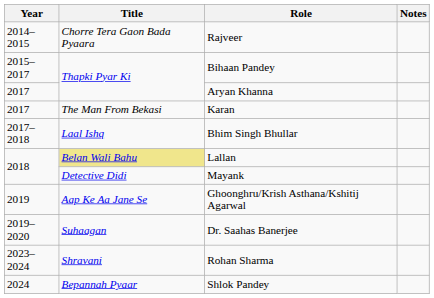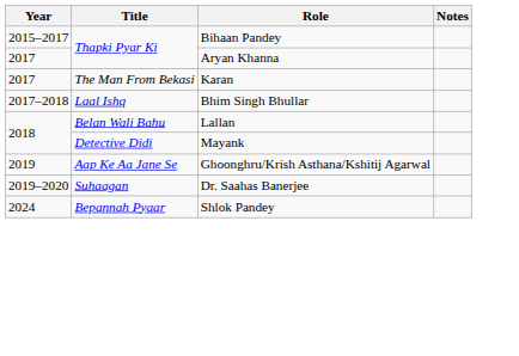- row: 2014–2015 | Chorre Tera Gaon Bada Pyaara | Rajveer
Lallan | Title: khaki background -> no background
- row: 2023–2024 | Shravani | Rohan Sharma
